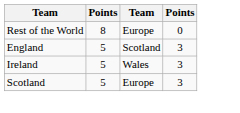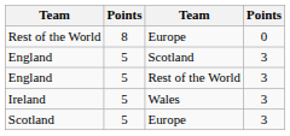+ row: England | 5 | Rest of the World | 3
